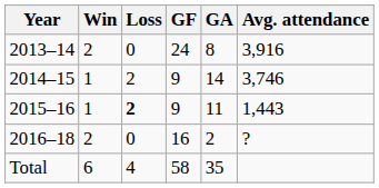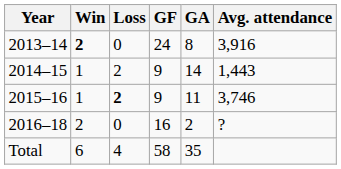2013–14 | Win: normal -> bold
2014–15 | Avg. attendance: 3,746 -> 1,443
2015–16 | Avg. attendance: 1,443 -> 3,746
